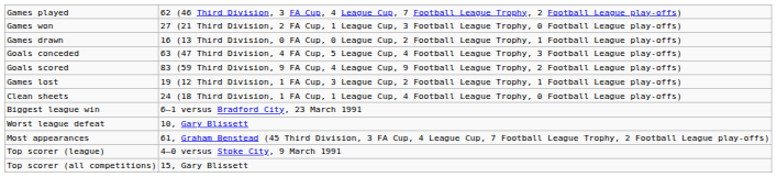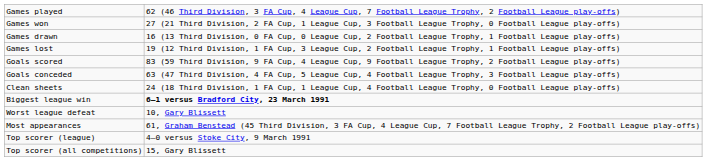rows swapped: Games lost <-> Goals conceded
Biggest league win | column 2: normal -> bold
